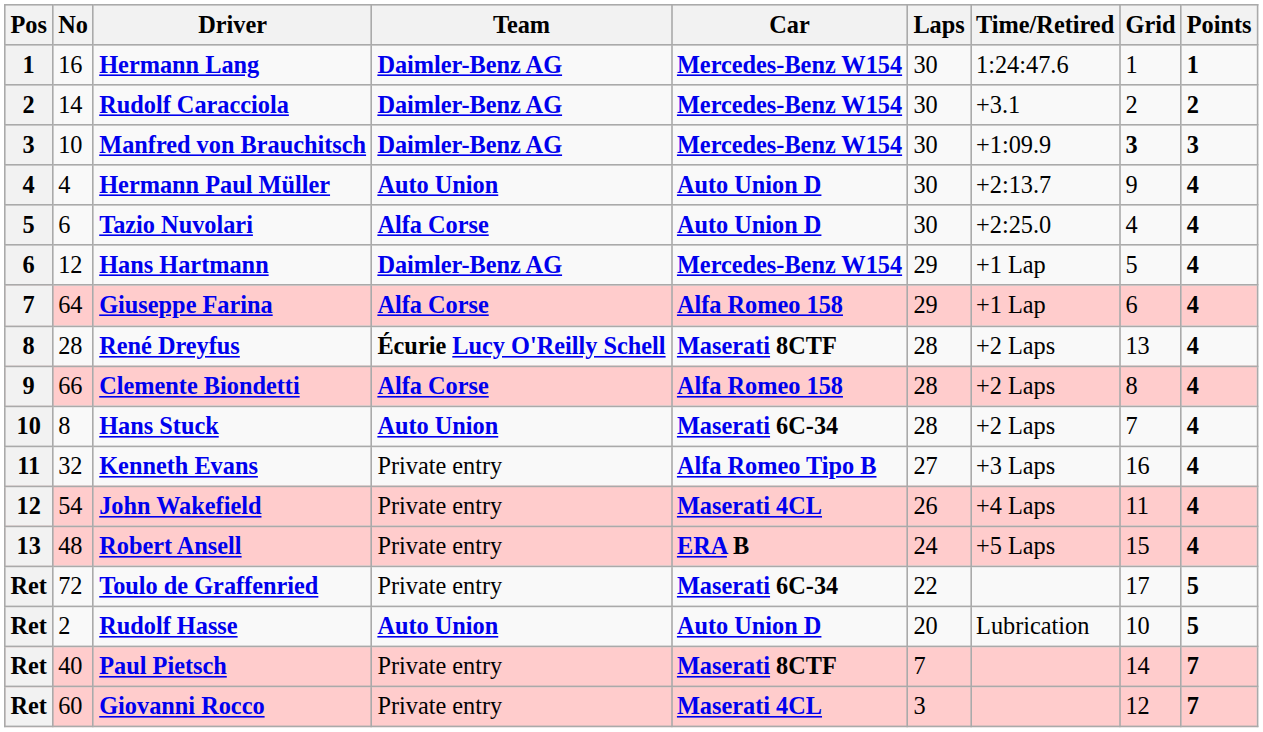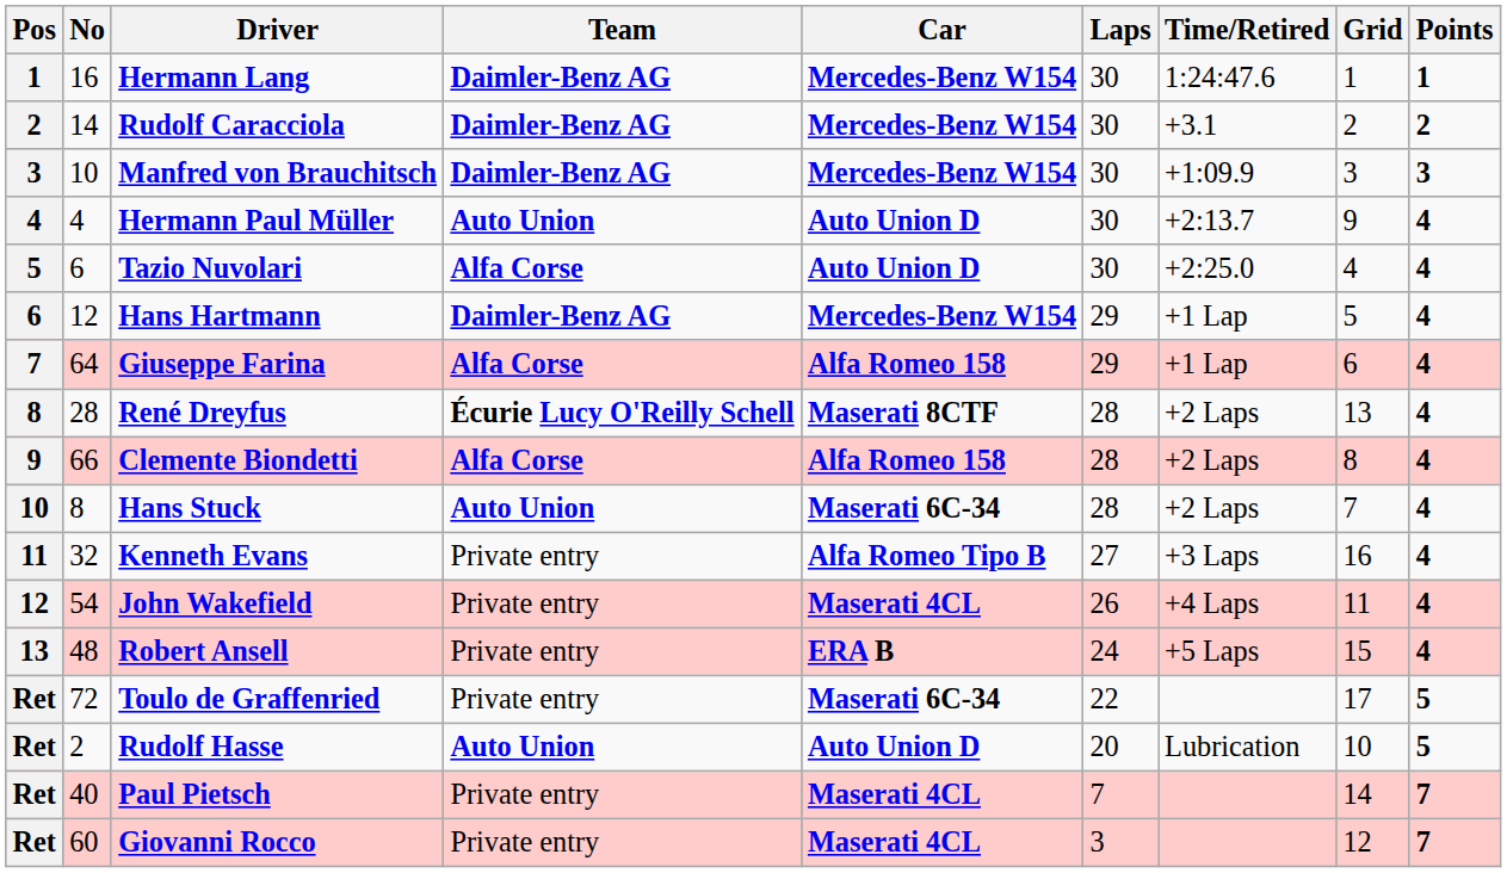Manfred von Brauchitsch | Grid: bold -> normal
Paul Pietsch | Car: Maserati 8CTF -> Maserati 4CL
